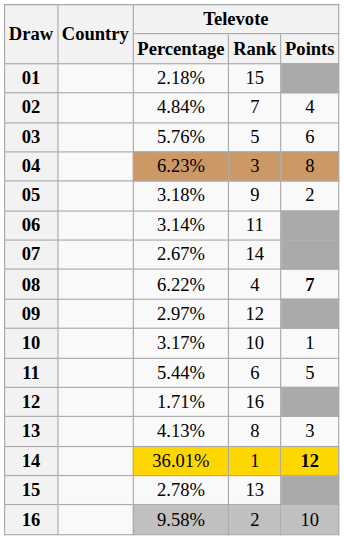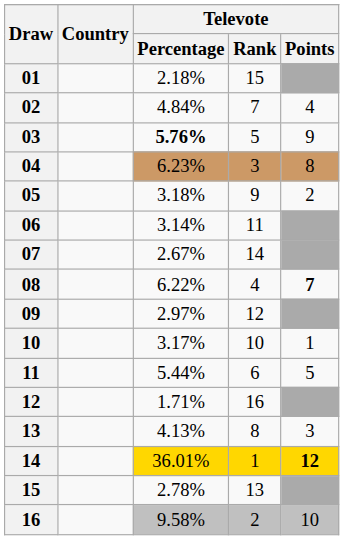03 | Televote / Percentage: normal -> bold
03 | Televote / Points: 6 -> 9
